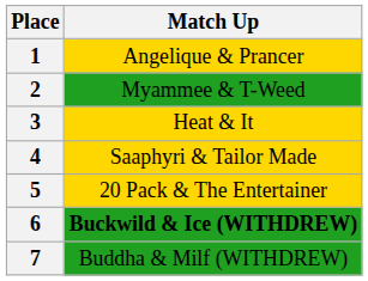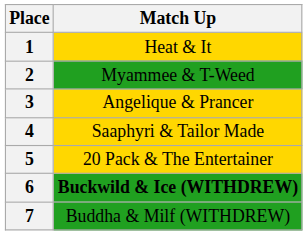1 | Match Up: Angelique & Prancer -> Heat & It
3 | Match Up: Heat & It -> Angelique & Prancer
